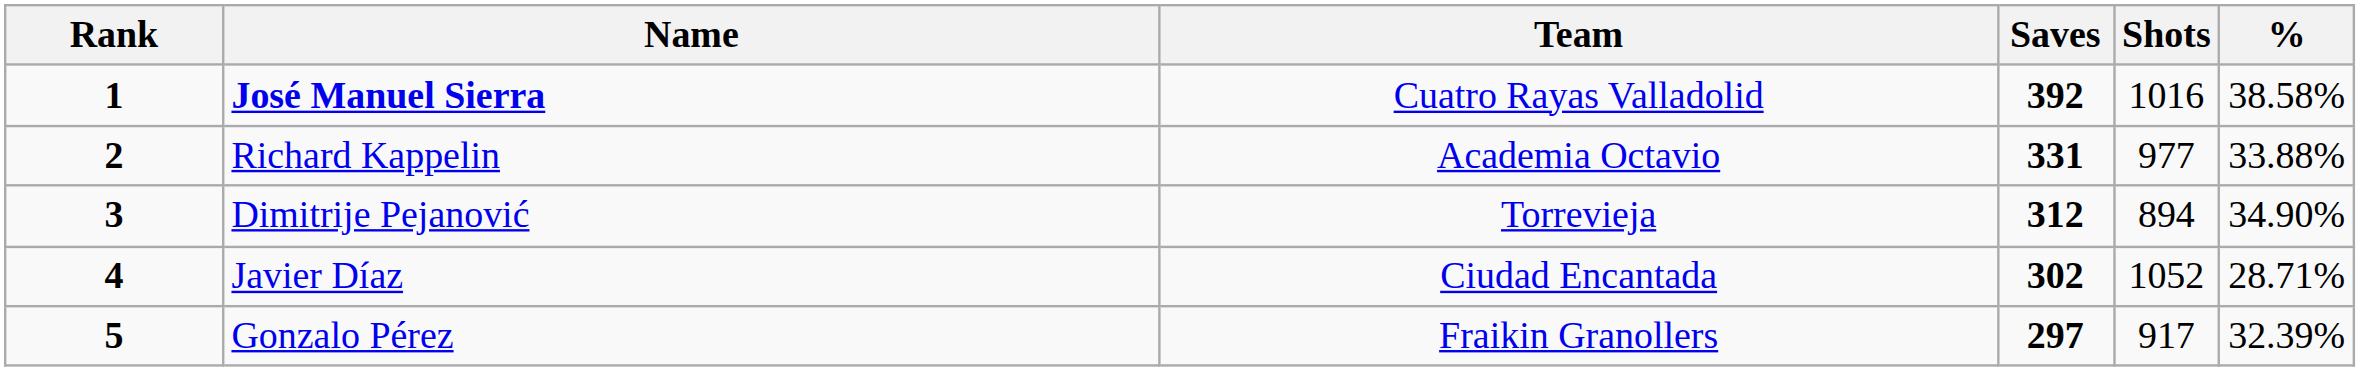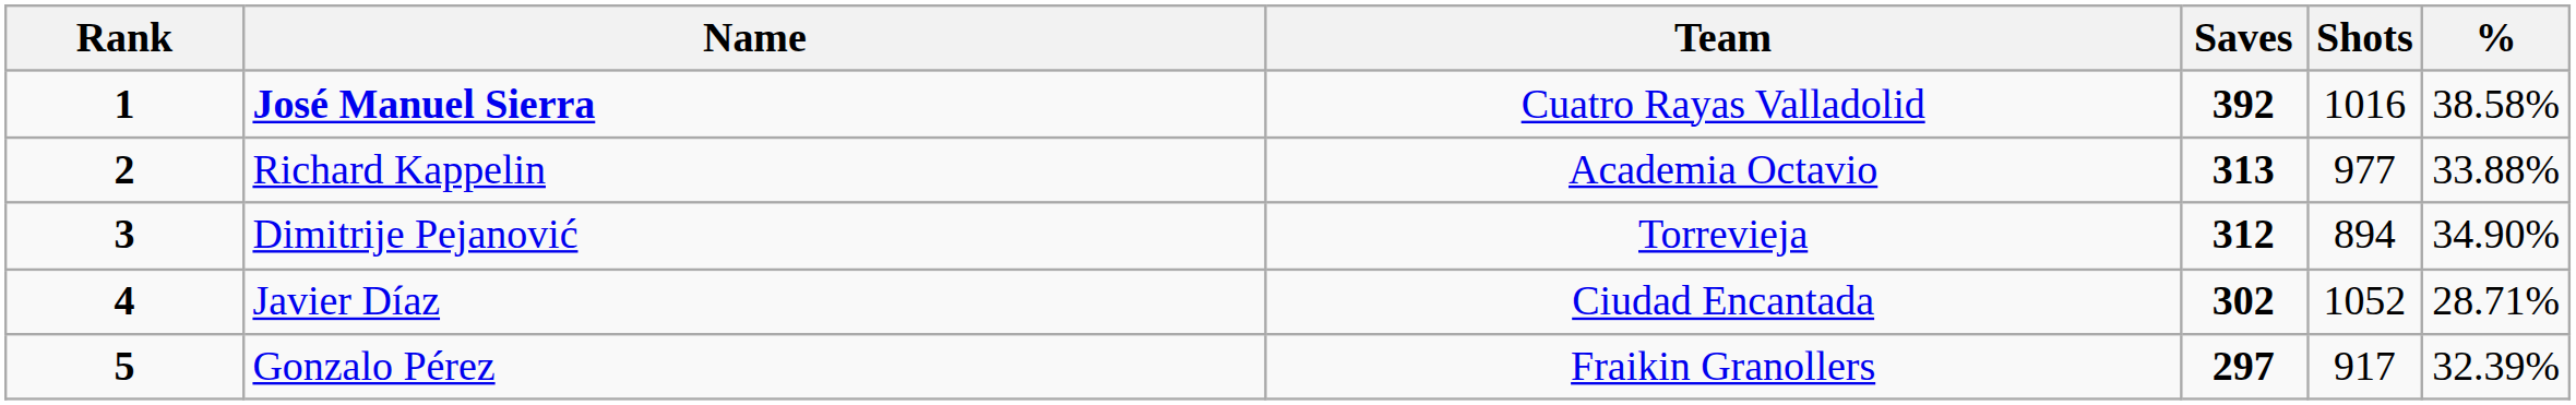Richard Kappelin | Saves: 331 -> 313
